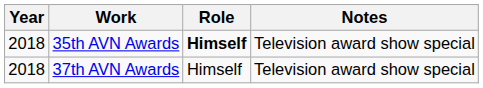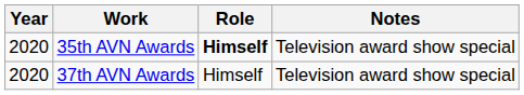35th AVN Awards | Year: 2018 -> 2020
37th AVN Awards | Year: 2018 -> 2020
